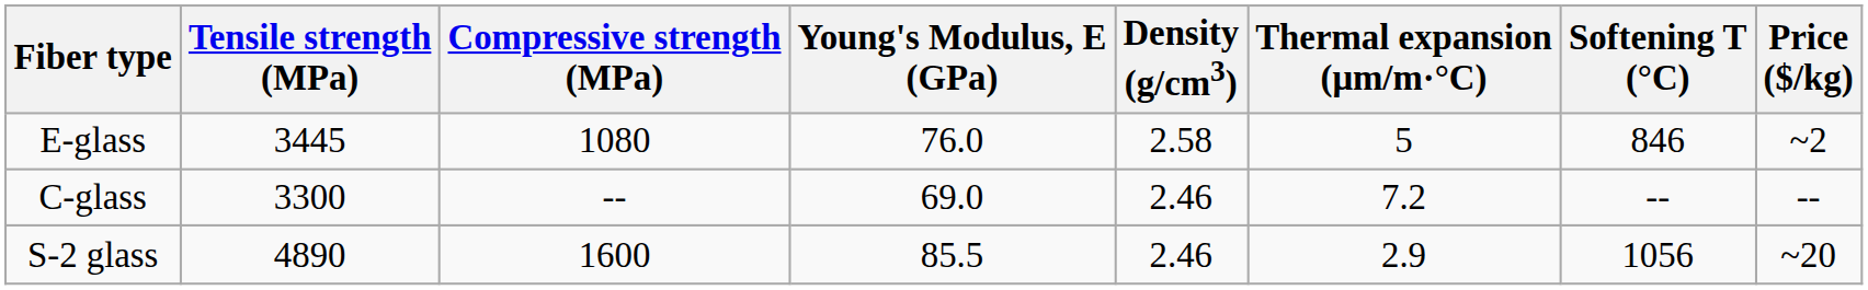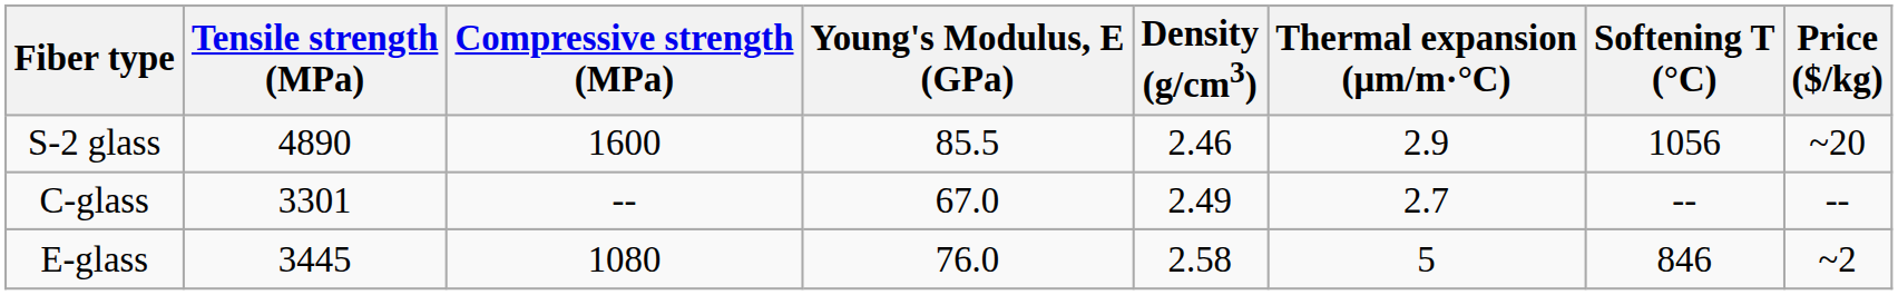rows swapped: E-glass <-> S-2 glass
C-glass | Tensile strength (MPa): 3300 -> 3301
C-glass | Young's Modulus, E (GPa): 69.0 -> 67.0
C-glass | Density (g/cm3): 2.46 -> 2.49
C-glass | Thermal expansion (μm/m·°C): 7.2 -> 2.7
